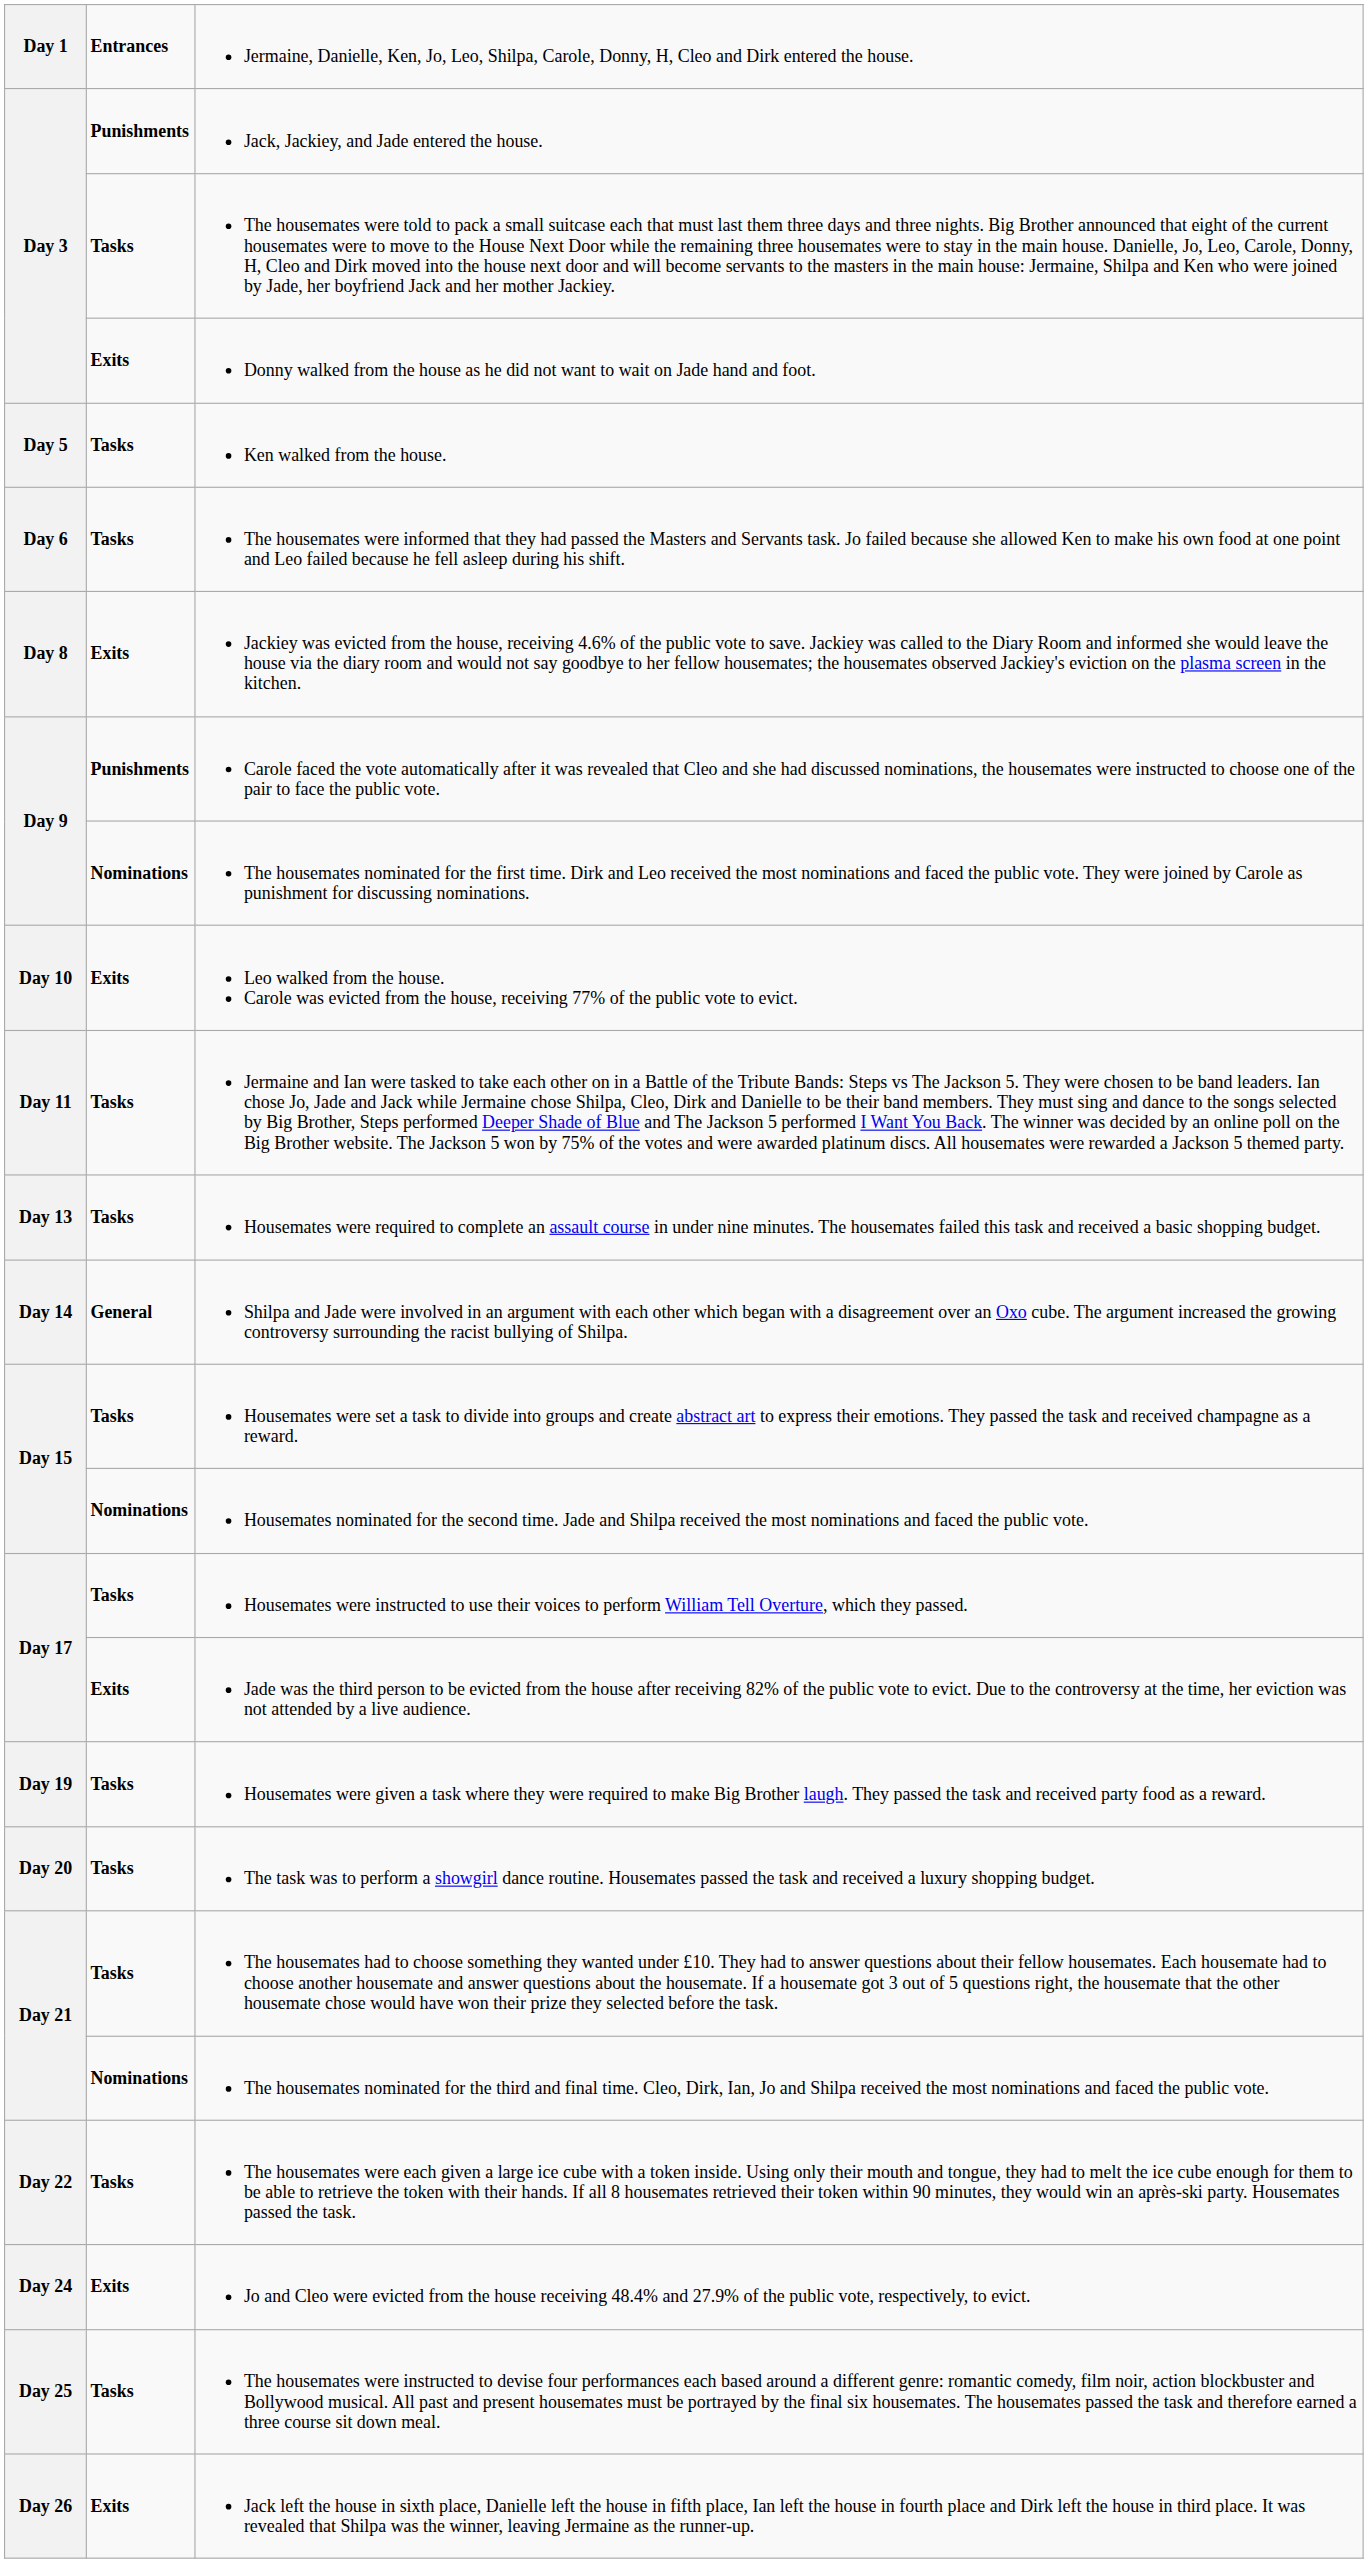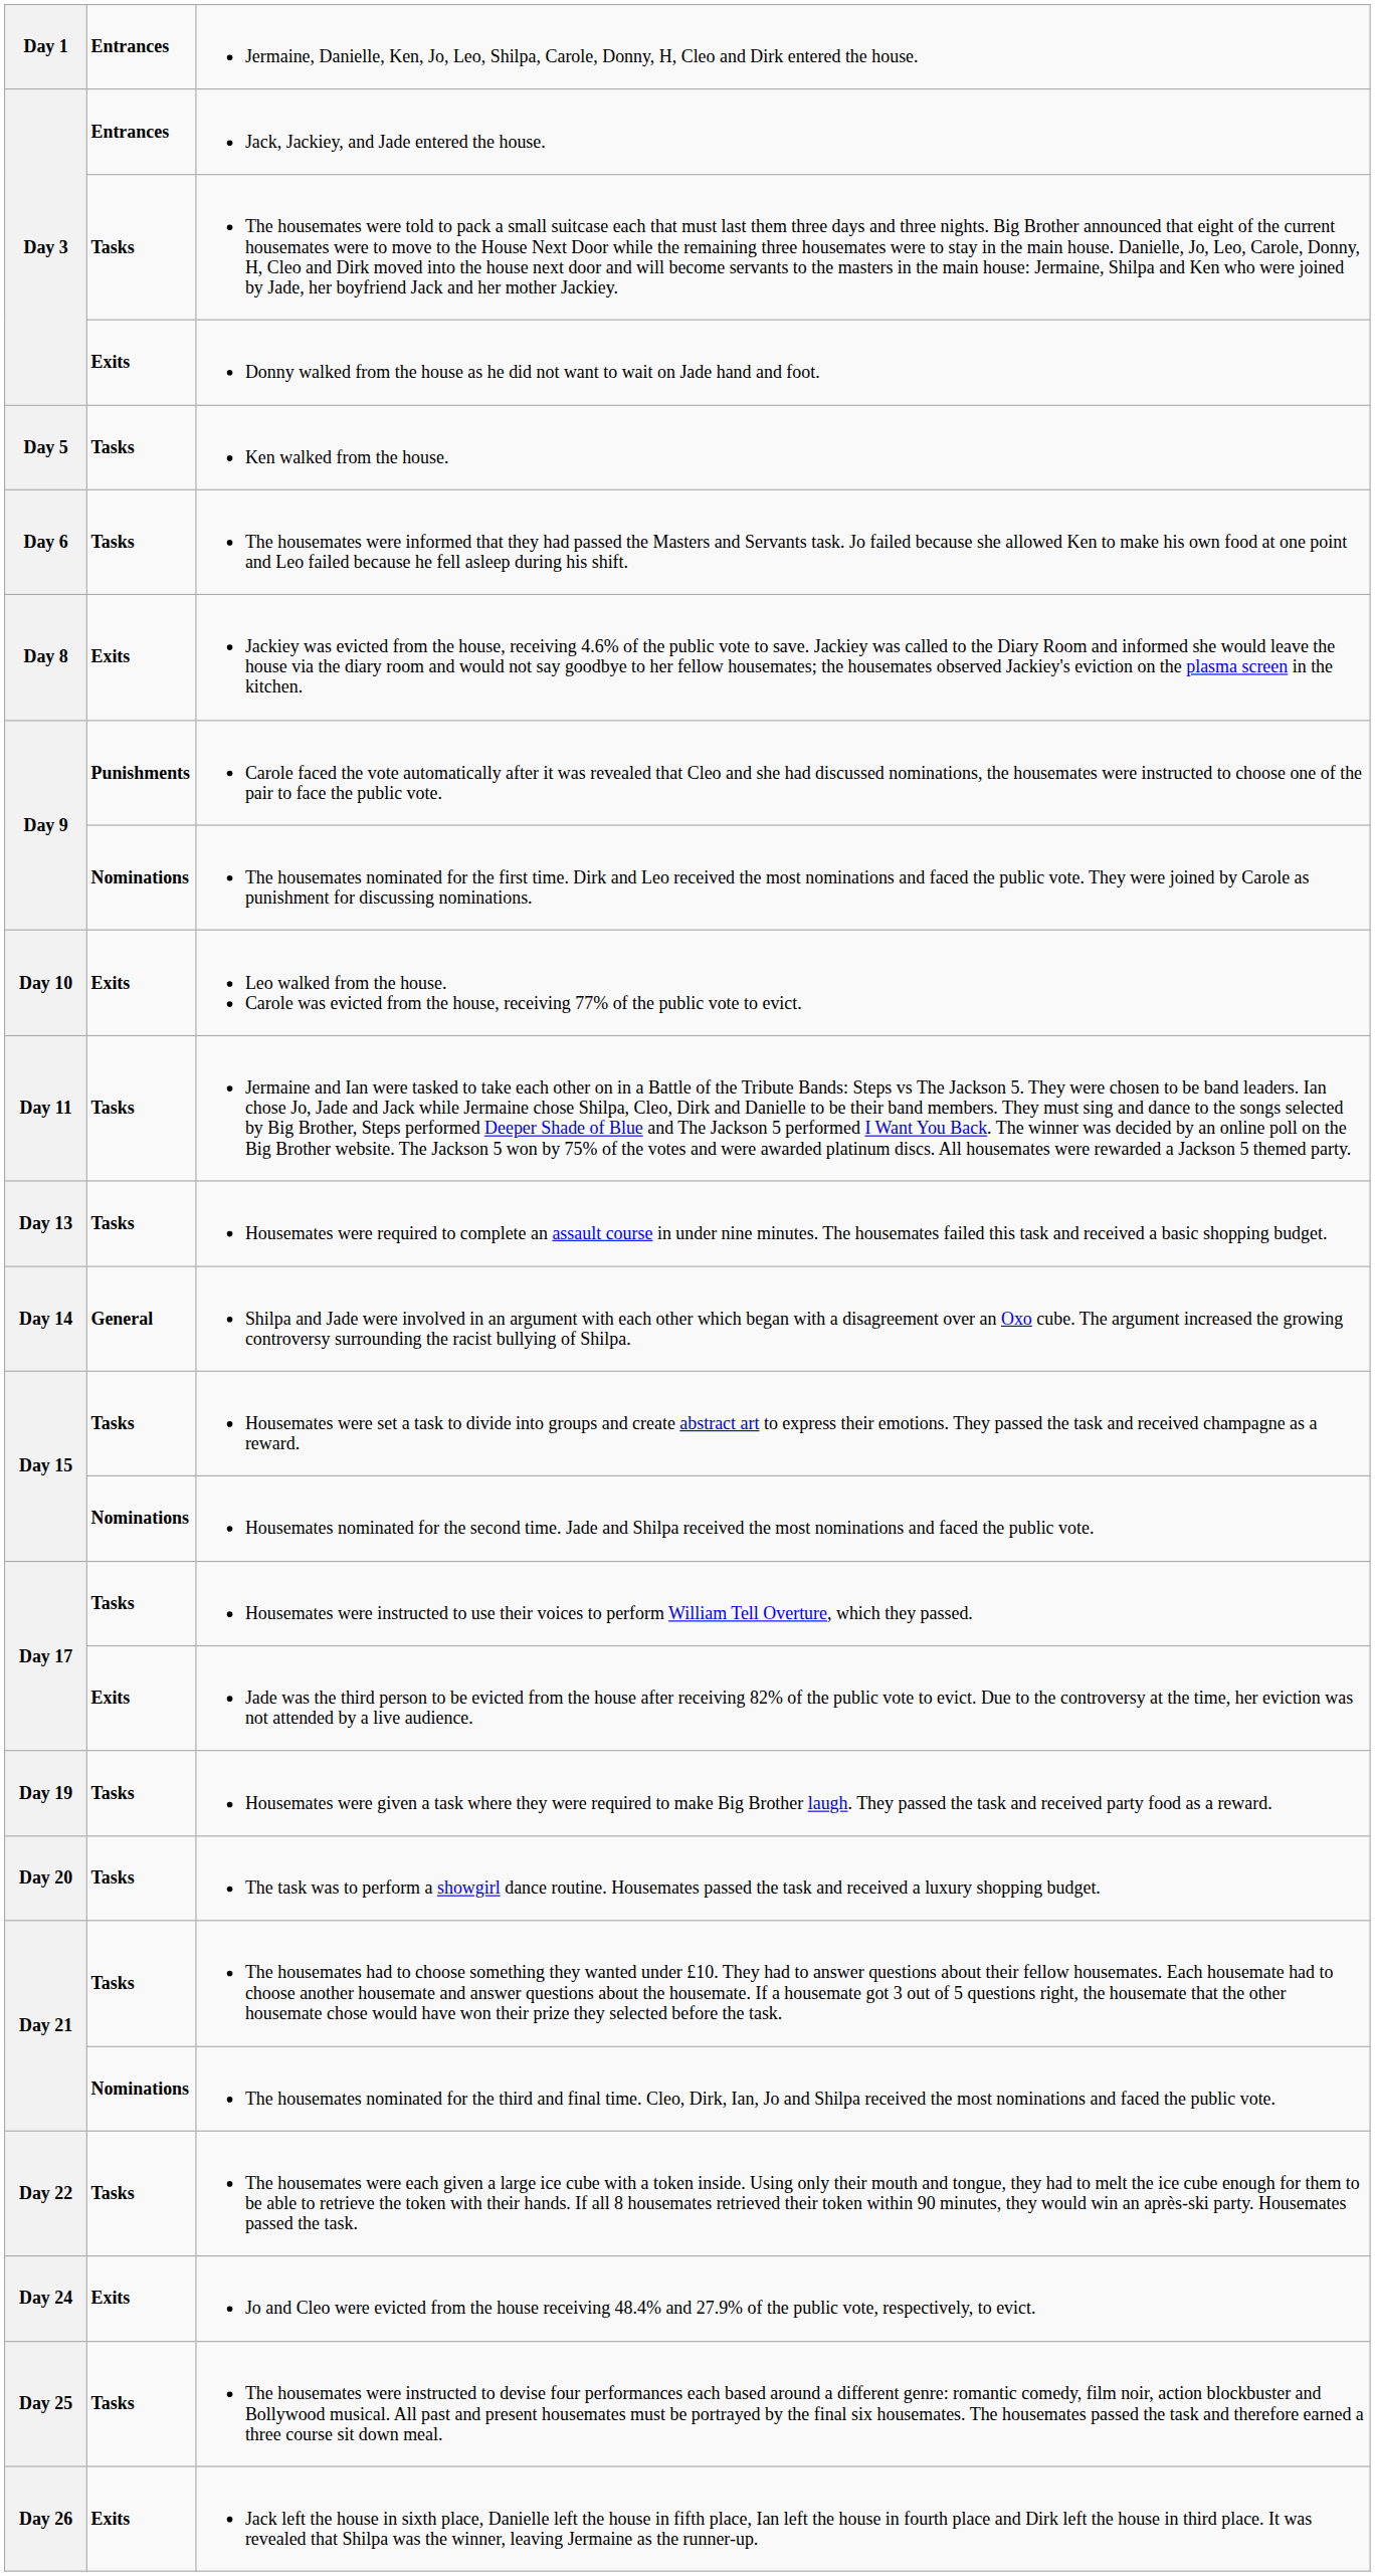Jack, Jackiey, and Jade entered the house. | column 2: Punishments -> Entrances
